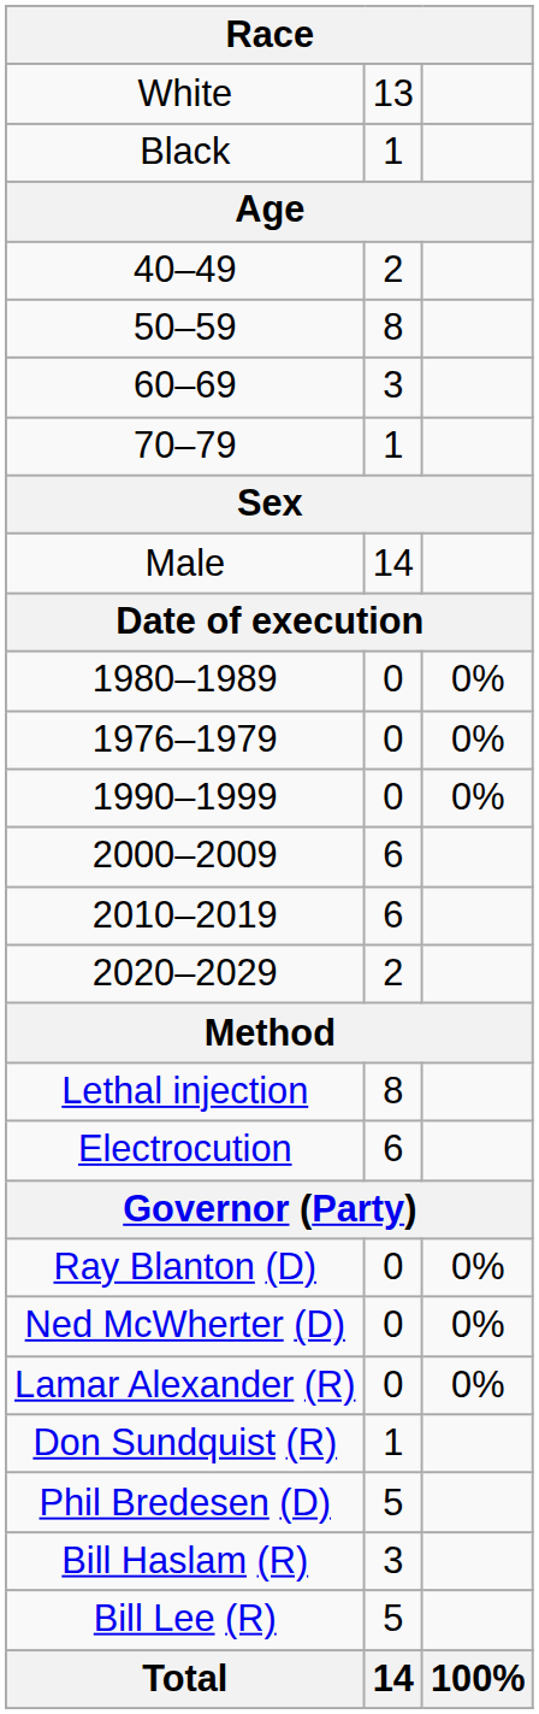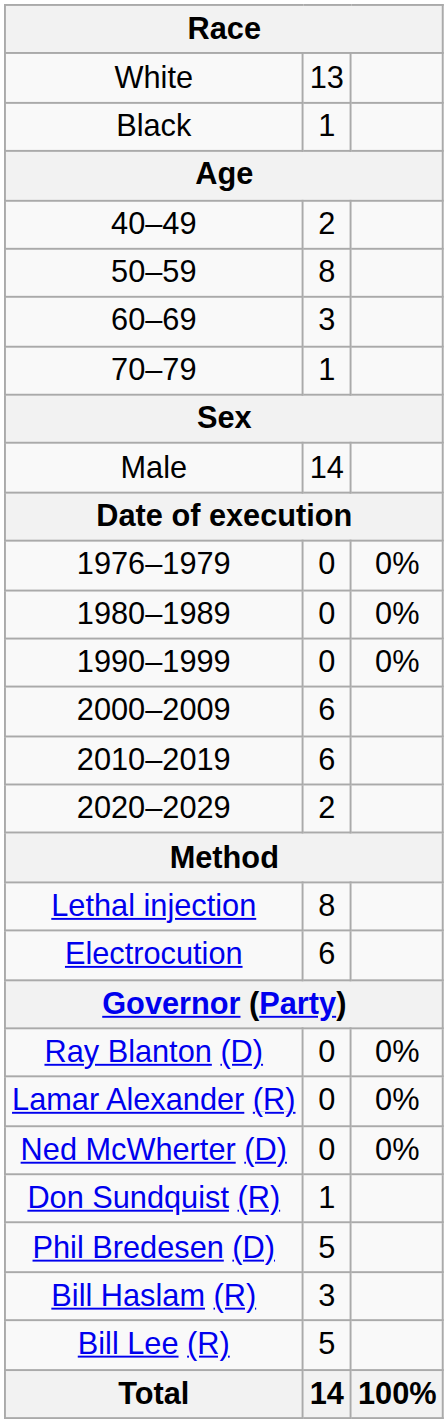rows swapped: 1976–1979 <-> 1980–1989
rows swapped: Lamar Alexander (R) <-> Ned McWherter (D)
